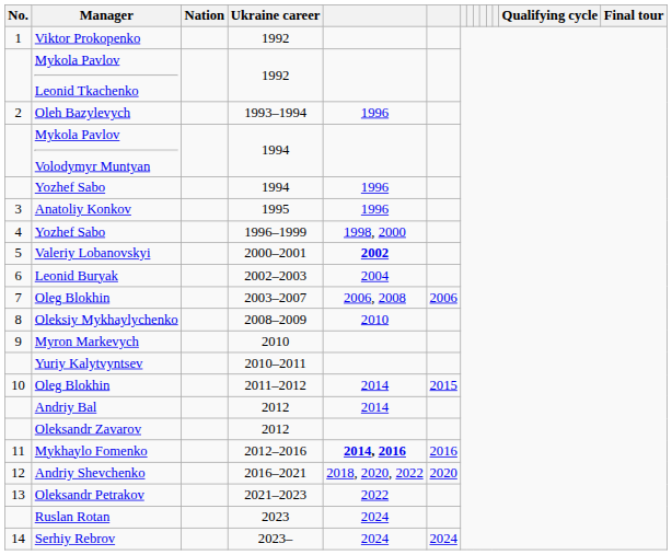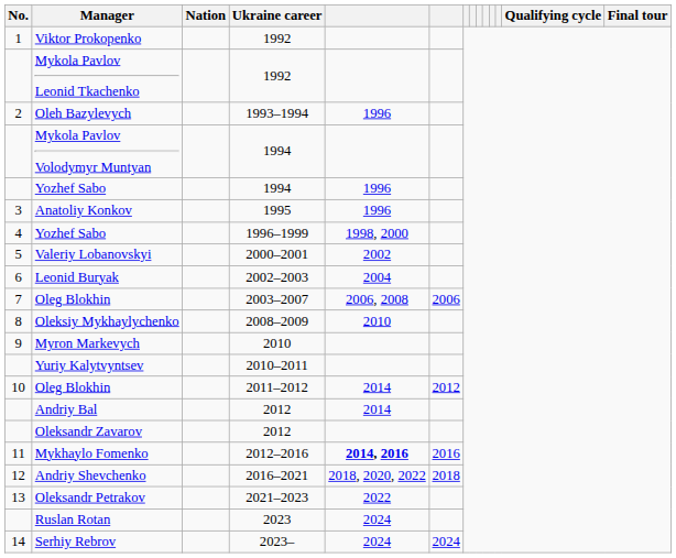Valeriy Lobanovskyi | column 5: bold -> normal
Oleg Blokhin / 2011–2012 | column 6: 2015 -> 2012
Andriy Shevchenko | column 6: 2020 -> 2018
